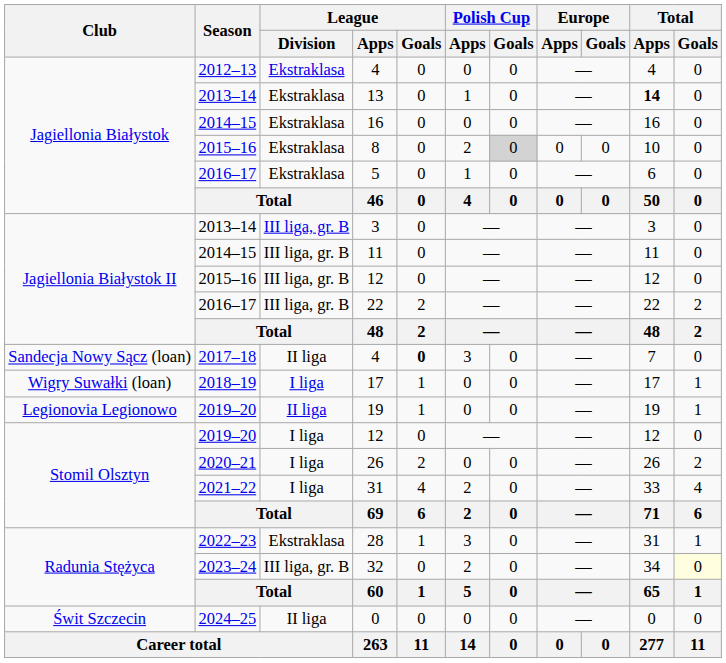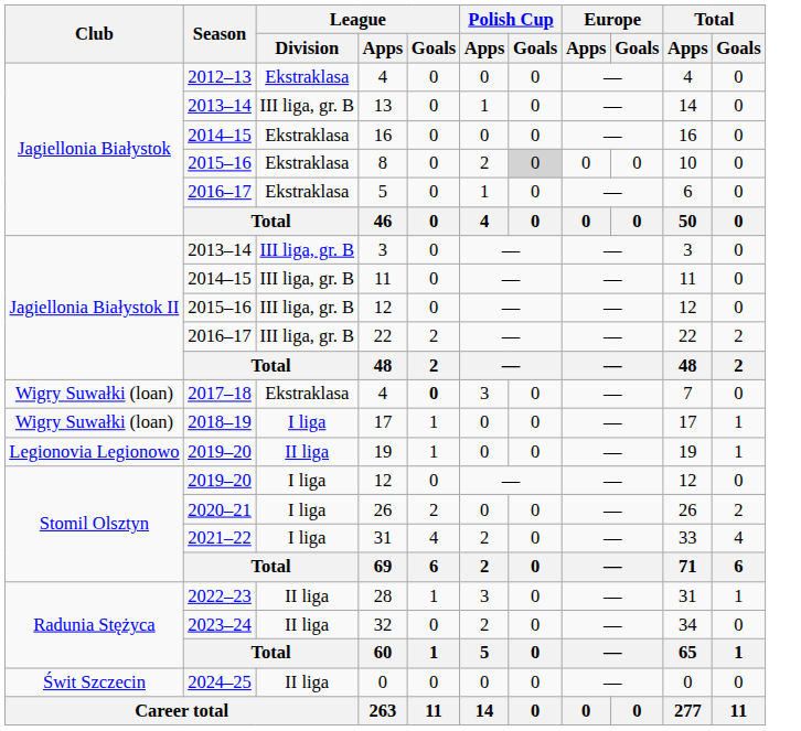13 | League / Division: Ekstraklasa -> III liga, gr. B
13 | Total / Apps: bold -> normal
2017–18 / 4 | Club: Sandecja Nowy Sącz (loan) -> Wigry Suwałki (loan)
2017–18 / 4 | League / Division: II liga -> Ekstraklasa
28 | League / Division: Ekstraklasa -> II liga
32 | League / Division: III liga, gr. B -> II liga
32 | Total / Goals: lightyellow background -> no background
